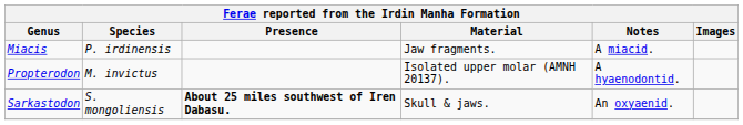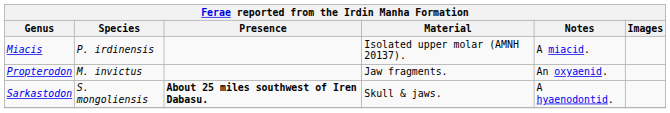Miacis | Material: Jaw fragments. -> Isolated upper molar (AMNH 20137).
Propterodon | Material: Isolated upper molar (AMNH 20137). -> Jaw fragments.
Propterodon | Notes: A hyaenodontid. -> An oxyaenid.
Sarkastodon | Notes: An oxyaenid. -> A hyaenodontid.
